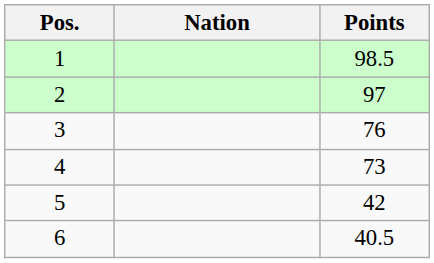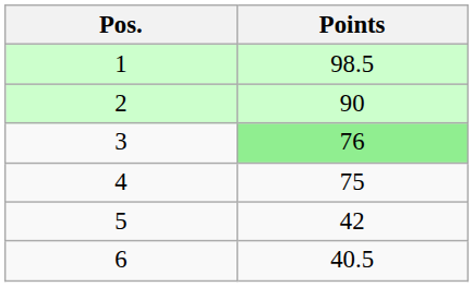- column: Nation
2 | Points: 97 -> 90
3 | Points: no background -> lightgreen background
4 | Points: 73 -> 75
